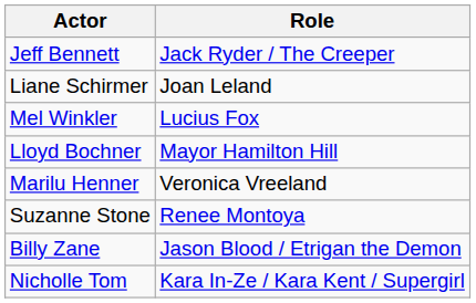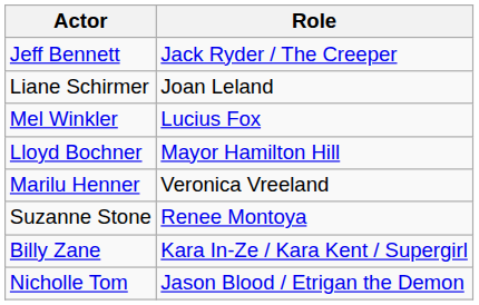Billy Zane | Role: Jason Blood / Etrigan the Demon -> Kara In-Ze / Kara Kent / Supergirl
Nicholle Tom | Role: Kara In-Ze / Kara Kent / Supergirl -> Jason Blood / Etrigan the Demon
